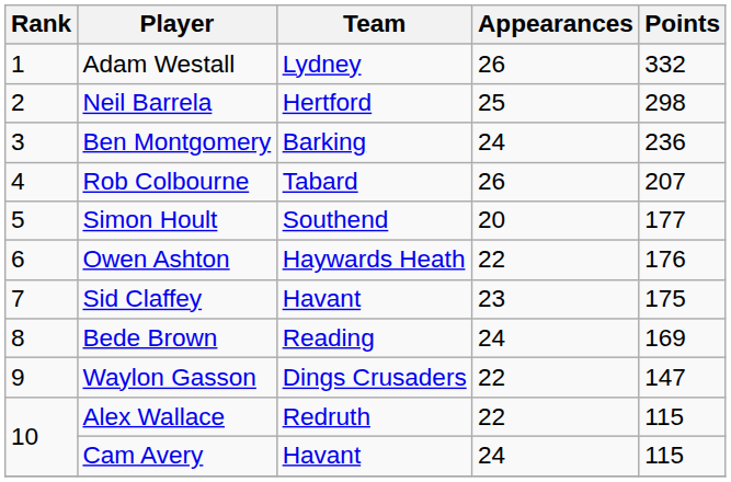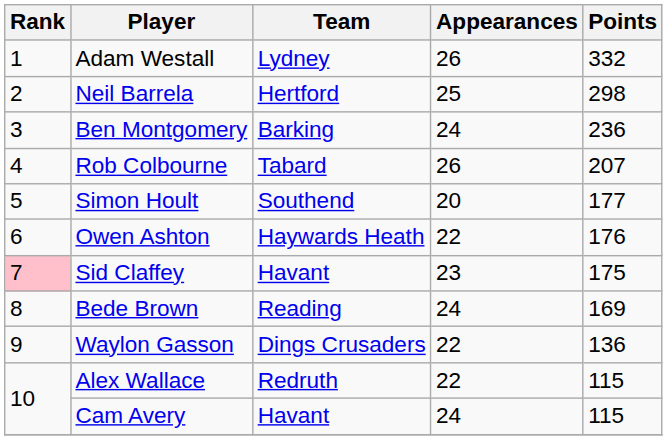Sid Claffey | Rank: no background -> pink background
Waylon Gasson | Points: 147 -> 136
